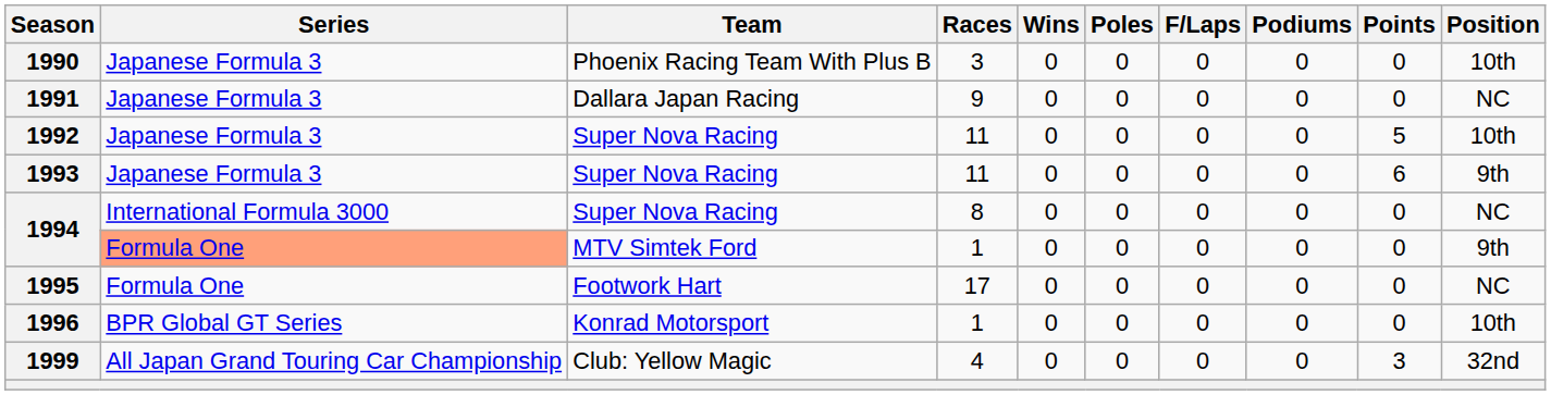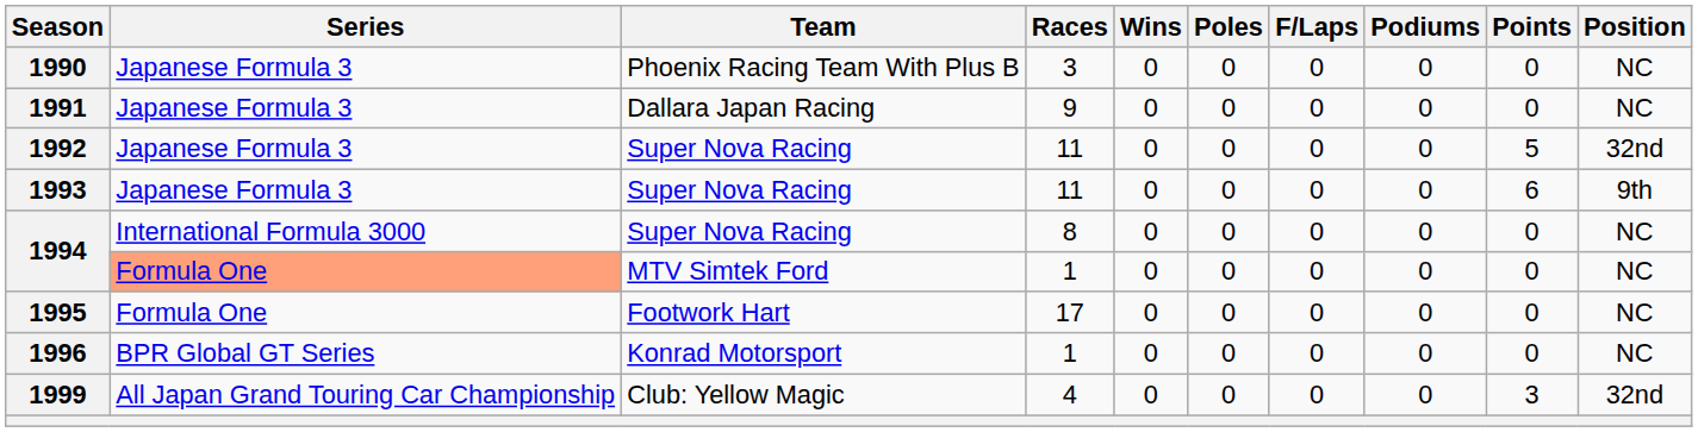1990 | Position: 10th -> NC
1992 | Position: 10th -> 32nd
1994 / MTV Simtek Ford | Position: 9th -> NC
1996 | Position: 10th -> NC
